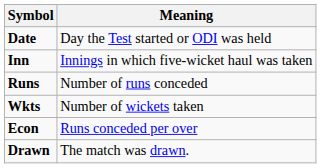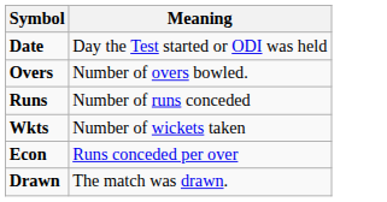- row: Inn | Innings in which five-wicket haul was taken
+ row: Overs | Number of overs bowled.
